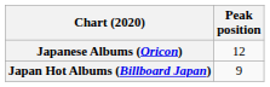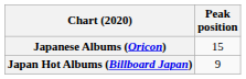Japanese Albums (Oricon) | Peak position: 12 -> 15
